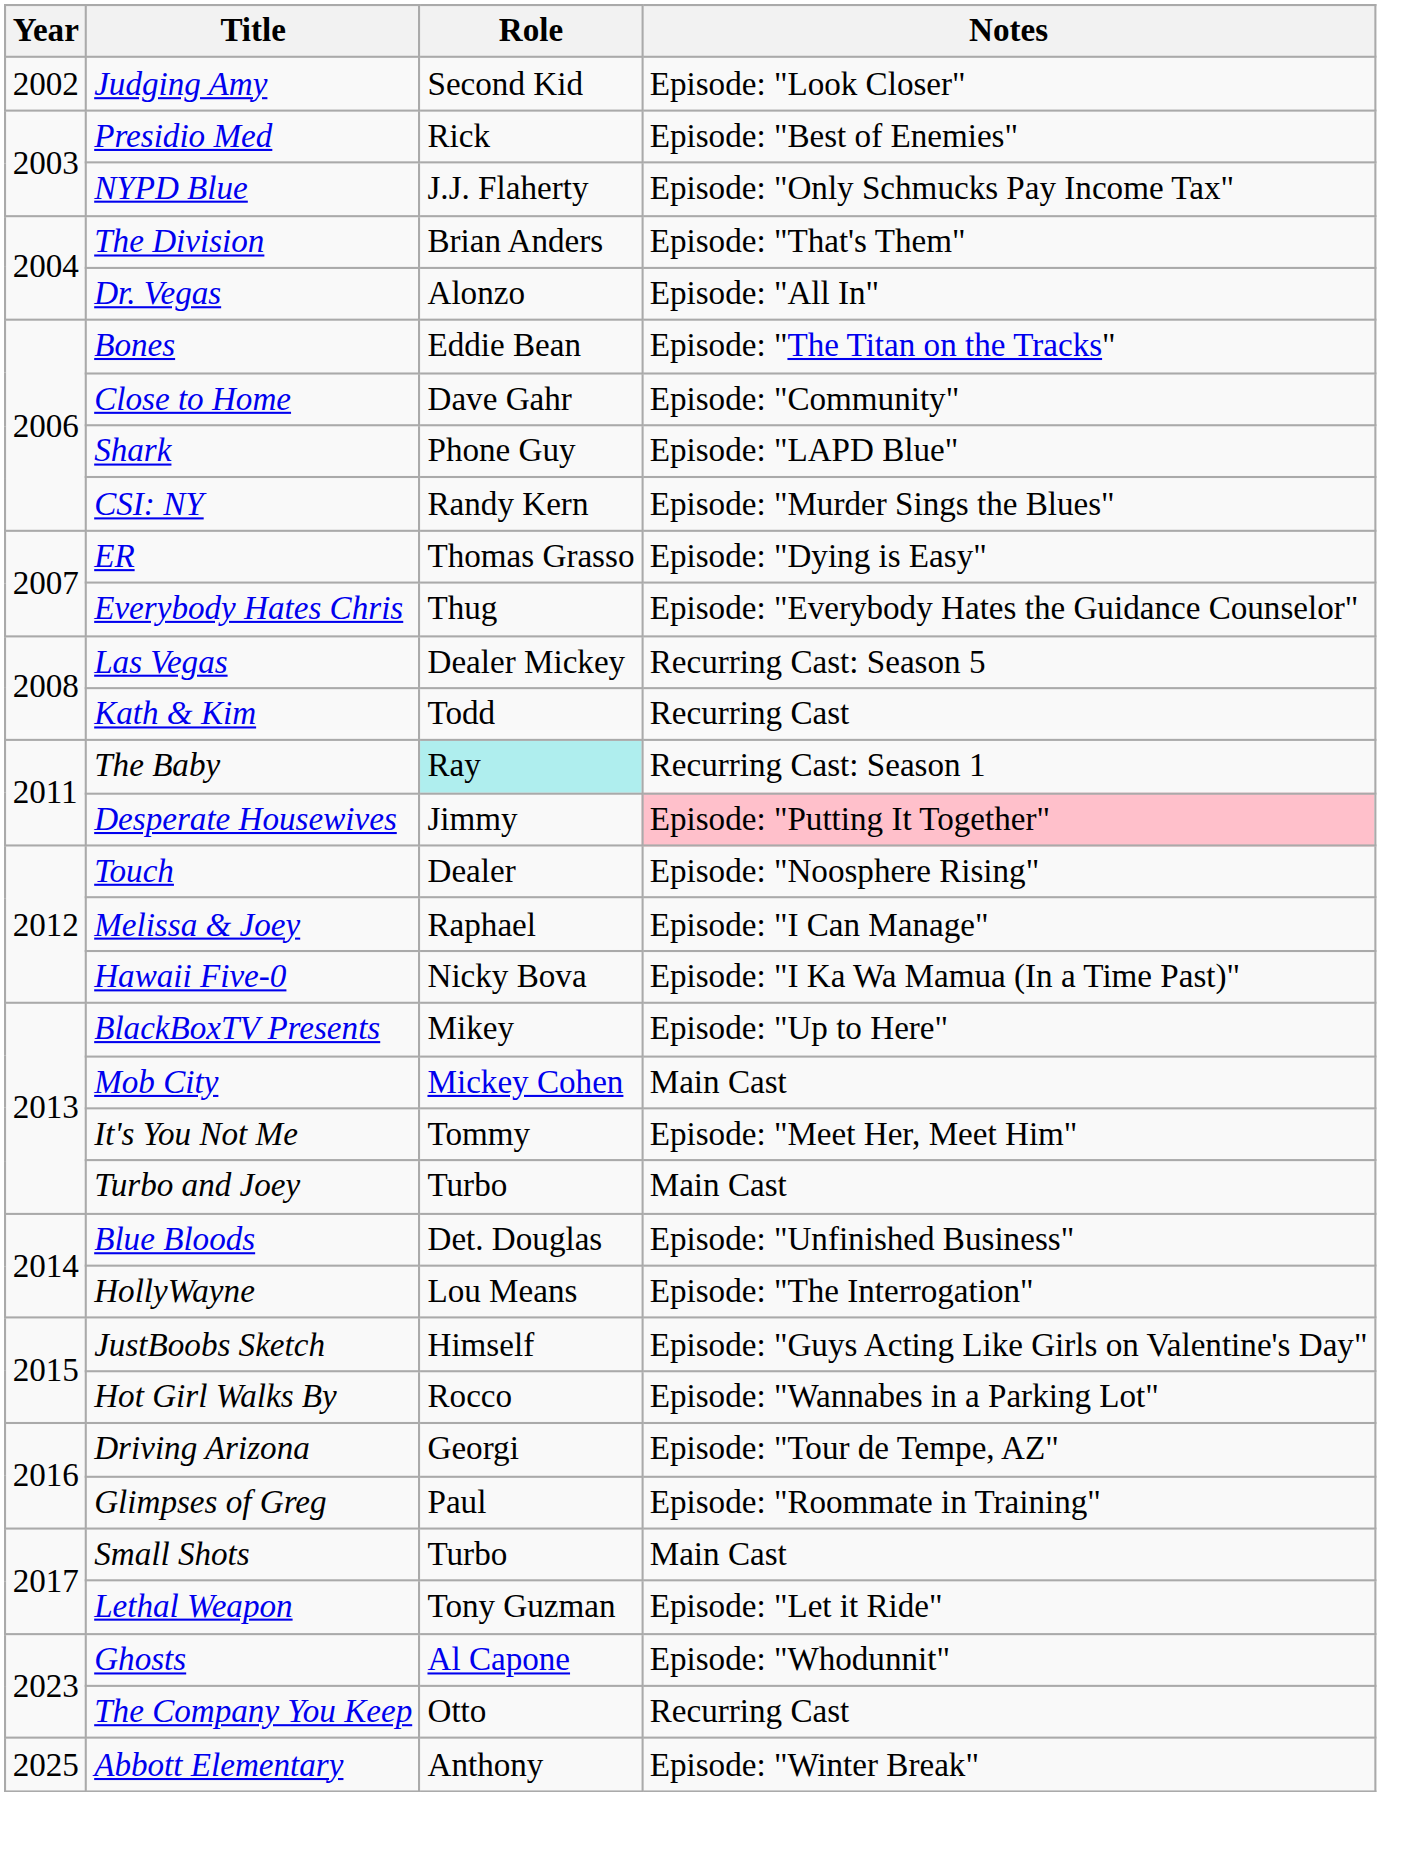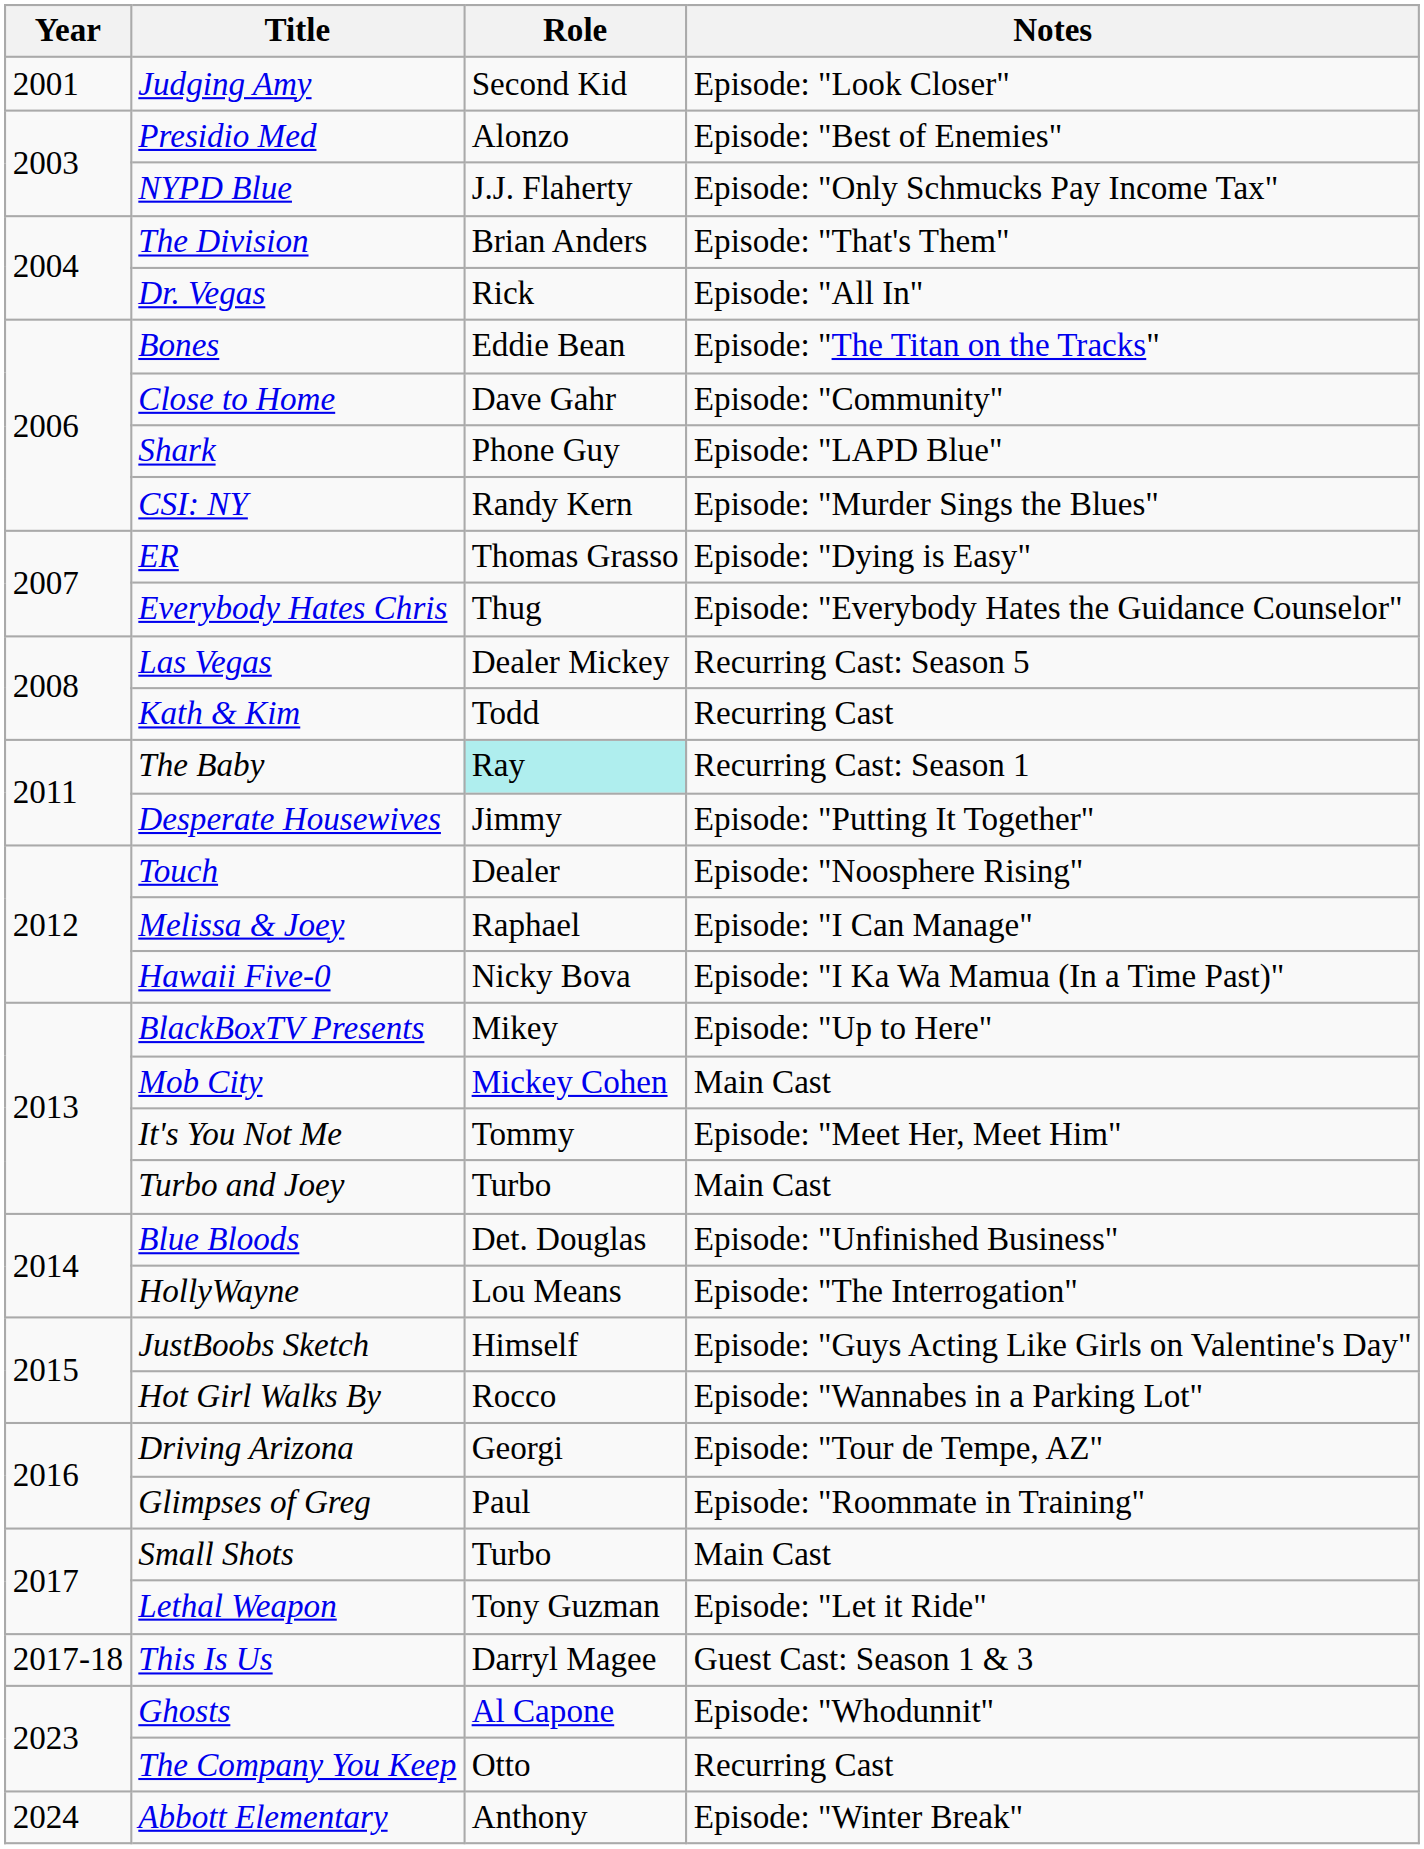Judging Amy | Year: 2002 -> 2001
Presidio Med | Role: Rick -> Alonzo
Dr. Vegas | Role: Alonzo -> Rick
Desperate Housewives | Notes: pink background -> no background
+ row: 2017-18 | This Is Us | Darryl Magee | Guest Cast: Season 1 & 3
Abbott Elementary | Year: 2025 -> 2024
